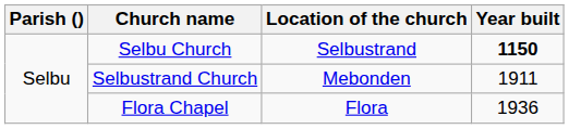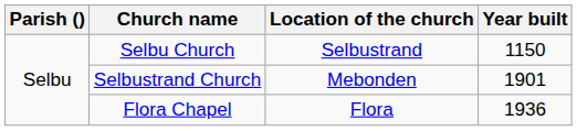Selbu Church | Year built: bold -> normal
Selbustrand Church | Year built: 1911 -> 1901
